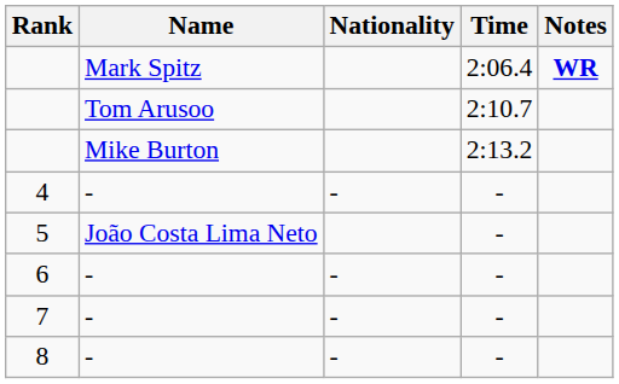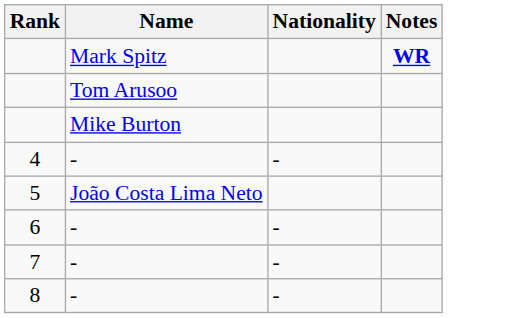- column: Time | 2:06.4 | 2:10.7 | 2:13.2 | - | - | - | - | -
